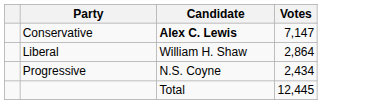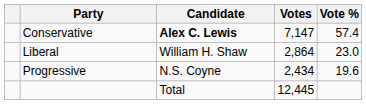+ column: Vote % | 57.4 | 23.0 | 19.6
